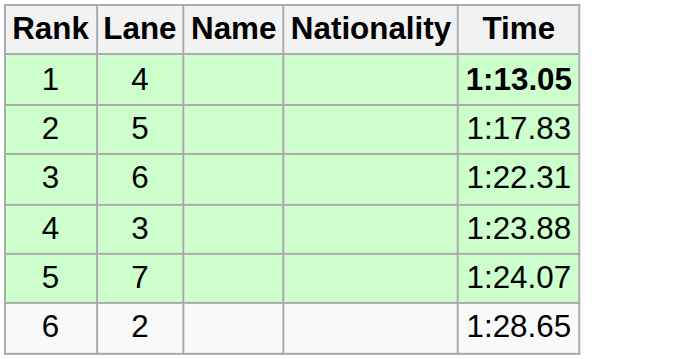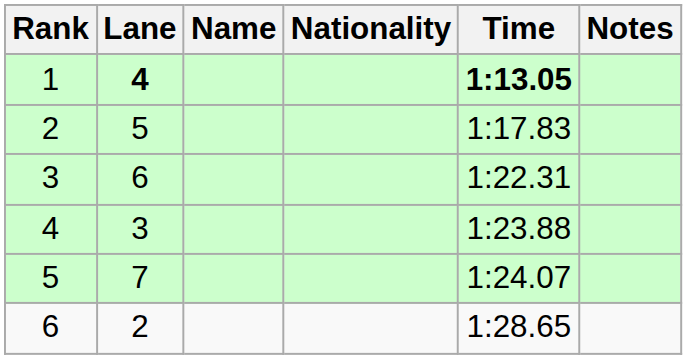+ column: Notes
1 | Lane: normal -> bold
